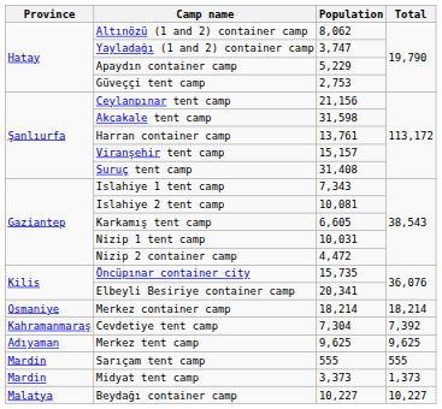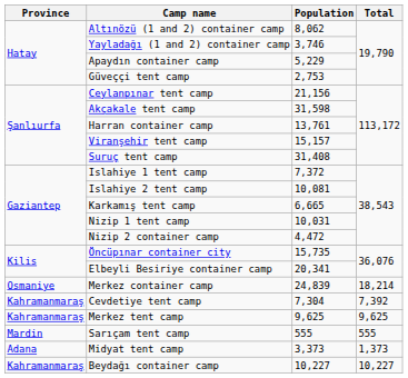Yayladağı (1 and 2) container camp | Population: 3,747 -> 3,746
Islahiye 1 tent camp | Population: 7,343 -> 7,372
Karkamış tent camp | Population: 6,605 -> 6,665
Merkez container camp | Population: 18,214 -> 24,839
Merkez tent camp | Province: Adıyaman -> Kahramanmaraş
Midyat tent camp | Province: Mardin -> Adana
Beydağı container camp | Province: Malatya -> Kahramanmaraş
